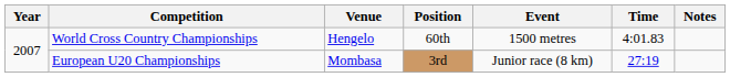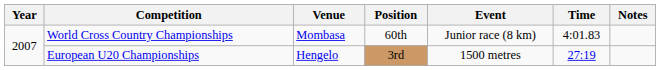World Cross Country Championships | Venue: Hengelo -> Mombasa
World Cross Country Championships | Event: 1500 metres -> Junior race (8 km)
European U20 Championships | Venue: Mombasa -> Hengelo
European U20 Championships | Event: Junior race (8 km) -> 1500 metres
